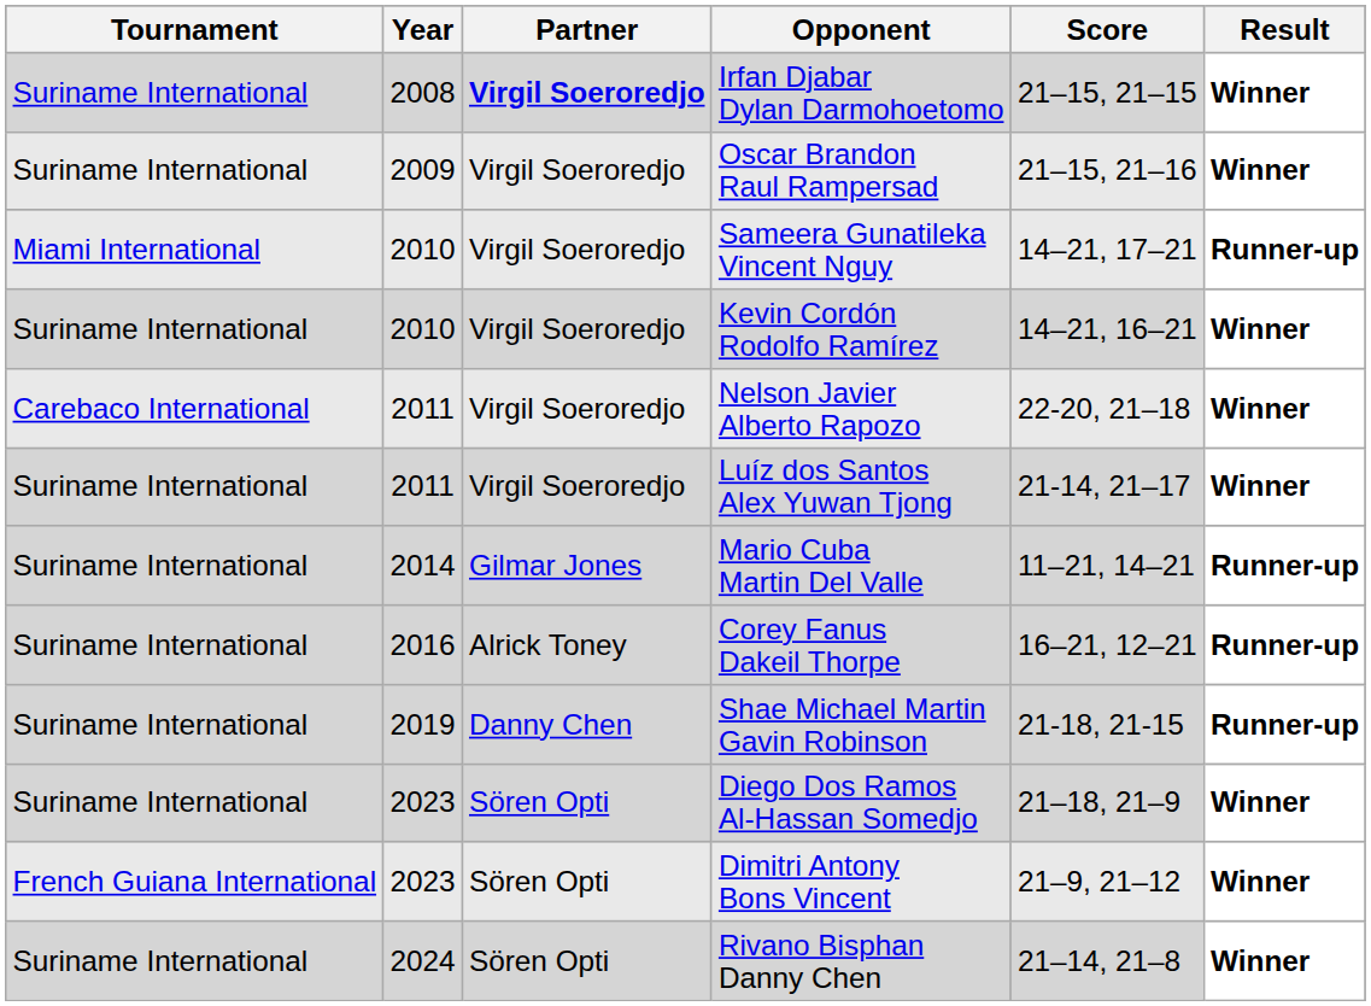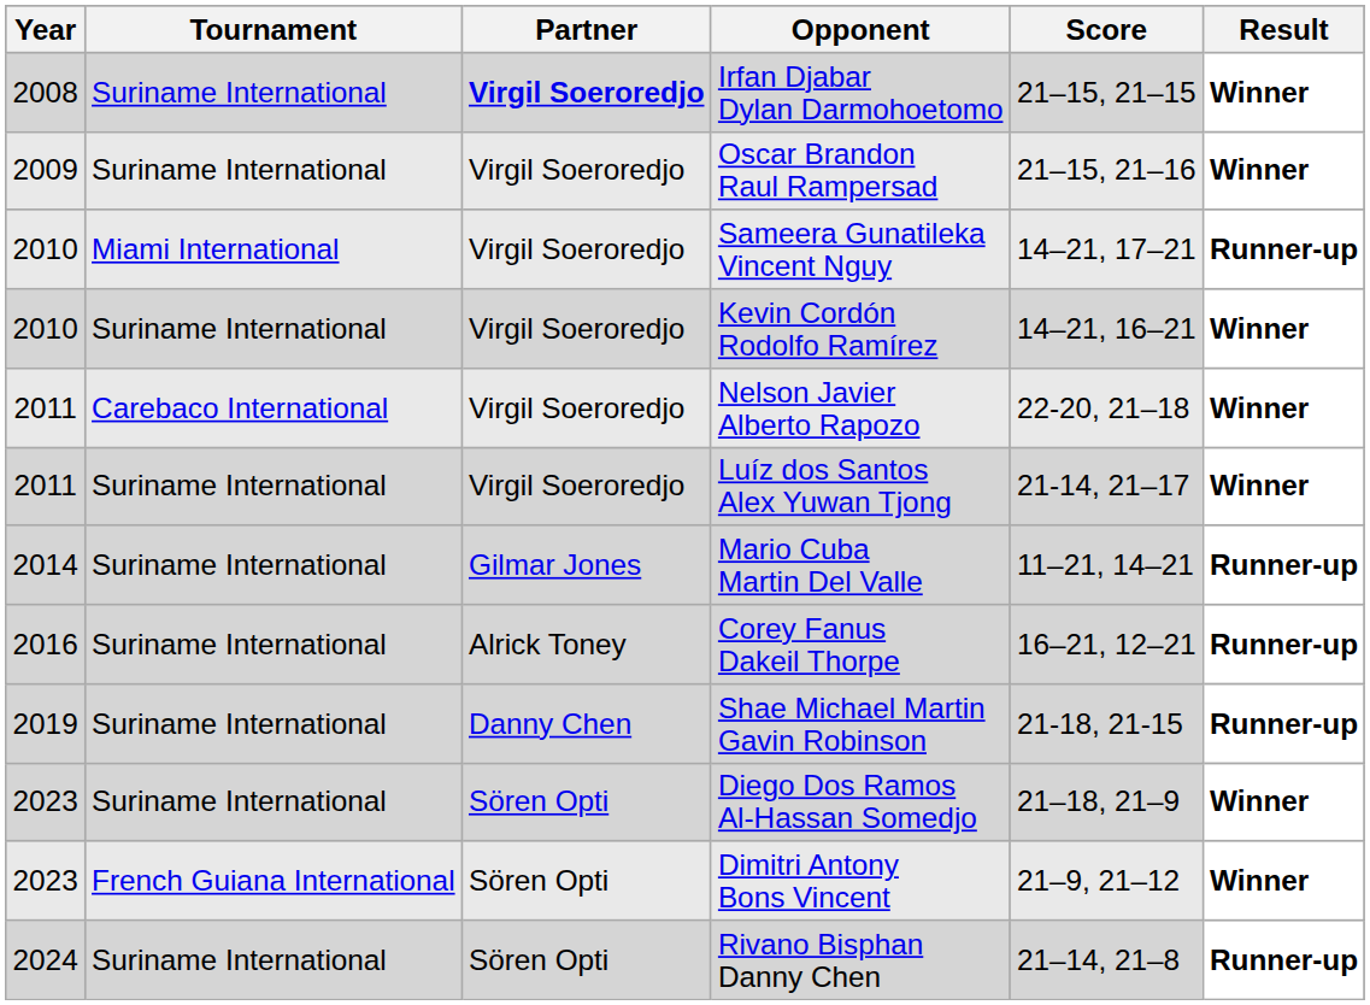columns swapped: Year <-> Tournament
Rivano Bisphan Danny Chen | Result: Winner -> Runner-up
